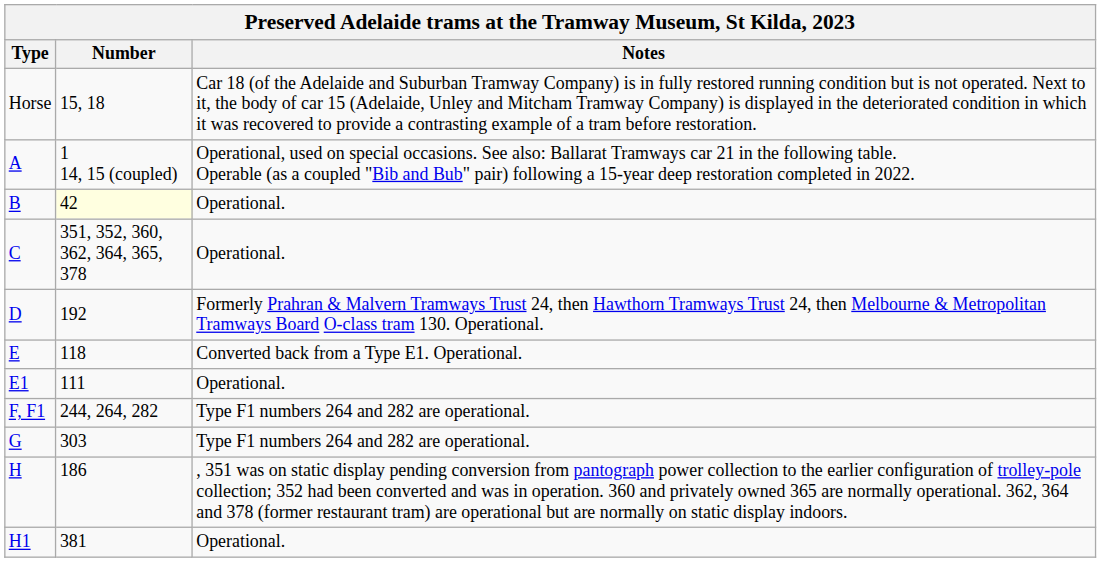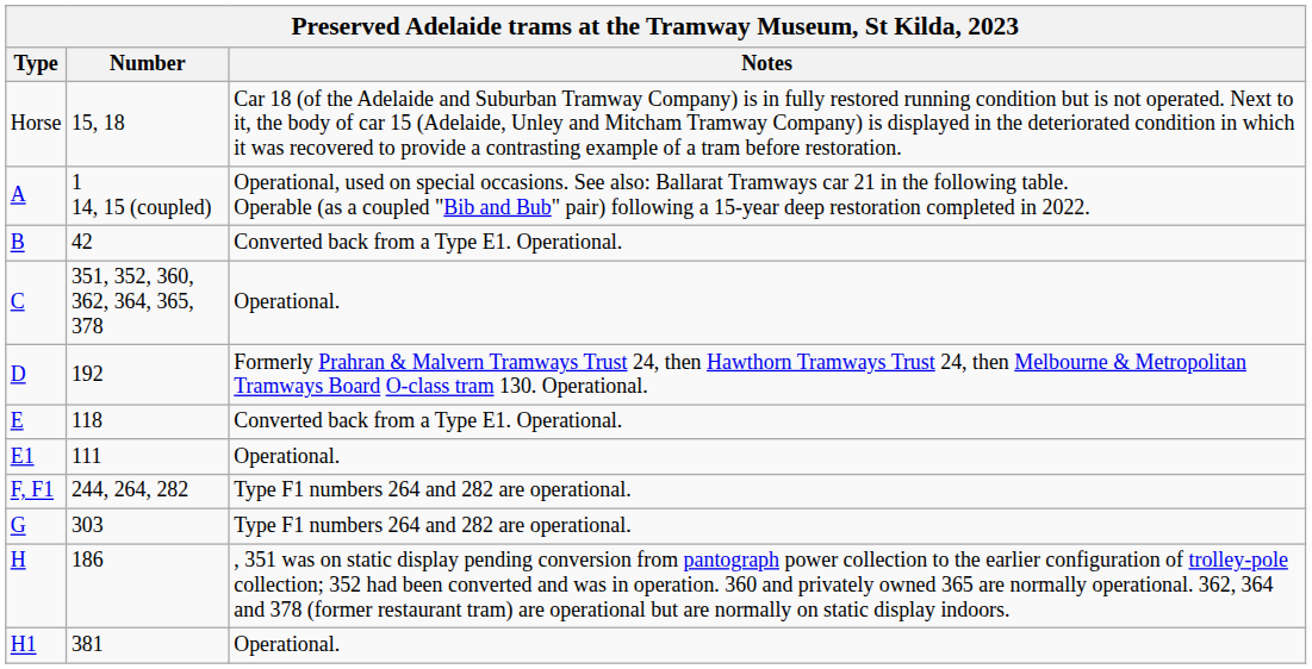B | Number: lightyellow background -> no background
B | Notes: Operational. -> Converted back from a Type E1. Operational.
